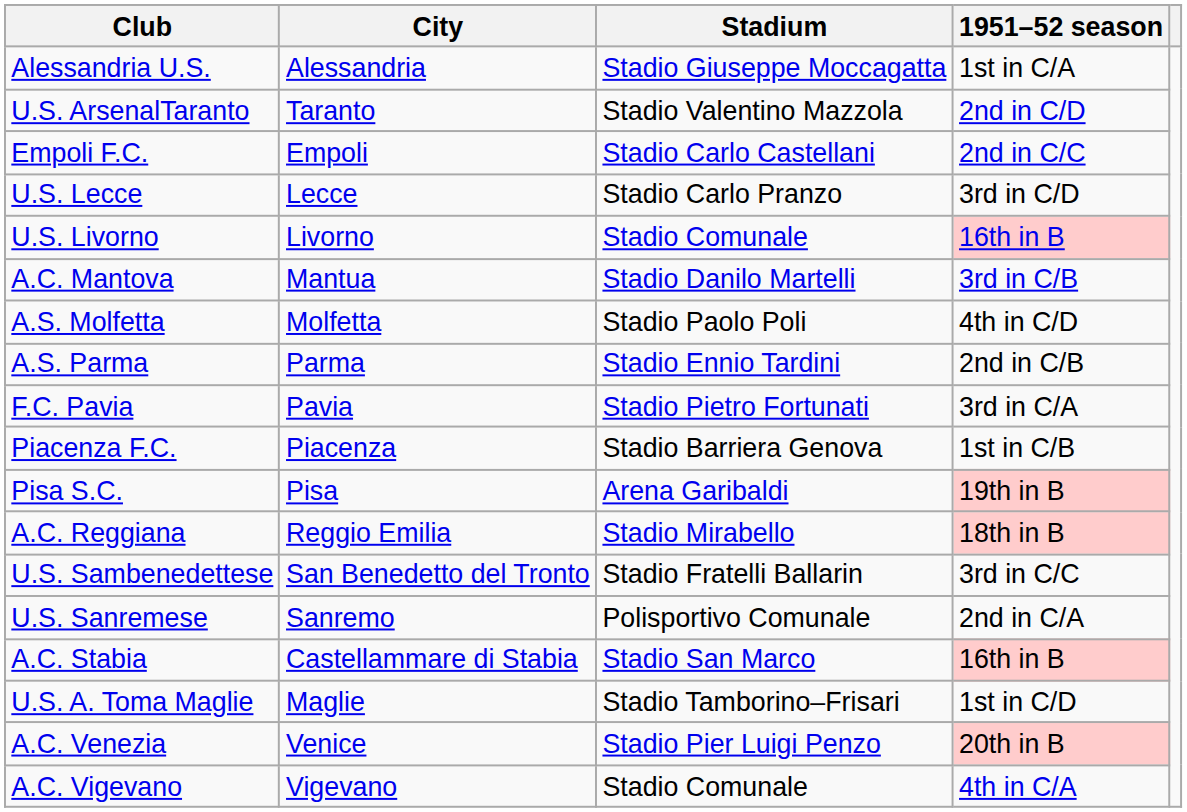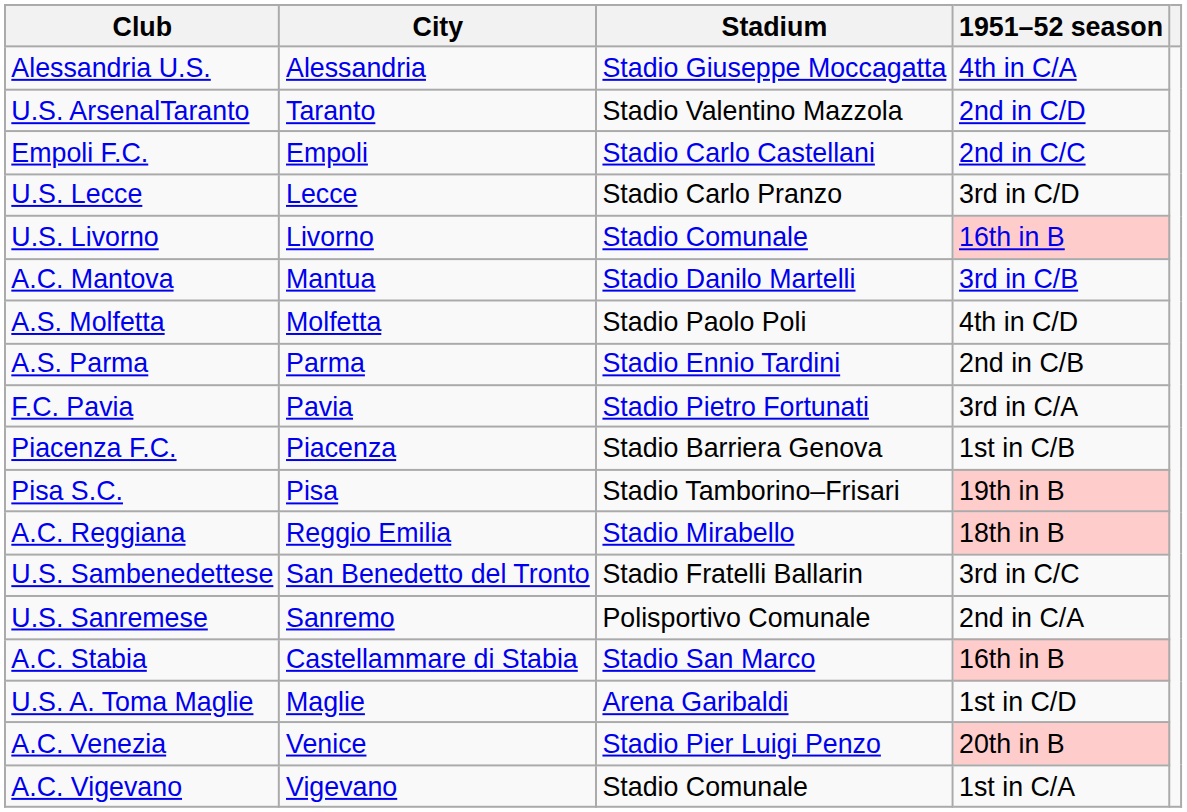Alessandria U.S. | 1951–52 season: 1st in C/A -> 4th in C/A
Pisa S.C. | Stadium: Arena Garibaldi -> Stadio Tamborino–Frisari
U.S. A. Toma Maglie | Stadium: Stadio Tamborino–Frisari -> Arena Garibaldi
A.C. Vigevano | 1951–52 season: 4th in C/A -> 1st in C/A
